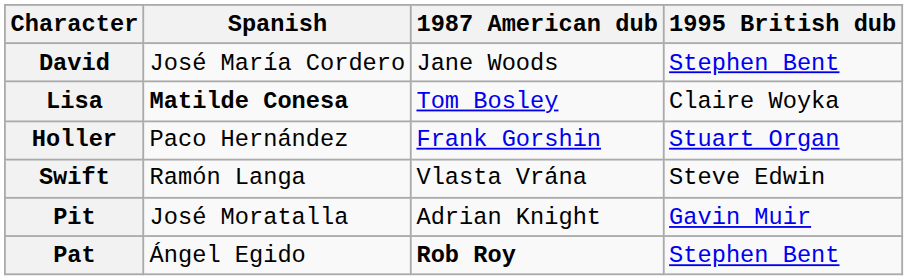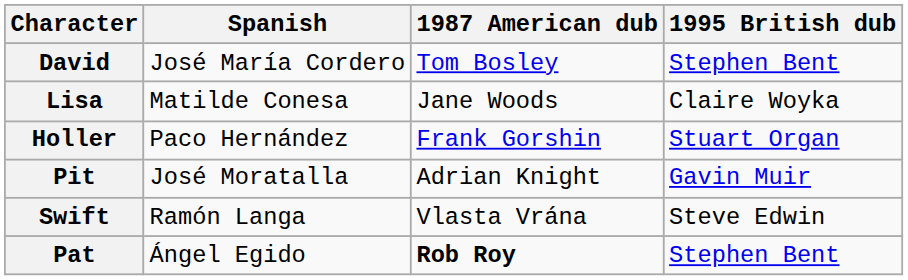David | 1987 American dub: Jane Woods -> Tom Bosley
Lisa | Spanish: bold -> normal
Lisa | 1987 American dub: Tom Bosley -> Jane Woods
rows swapped: Swift <-> Pit
